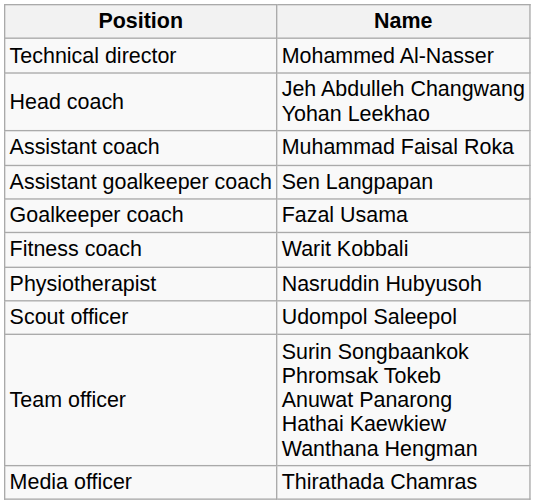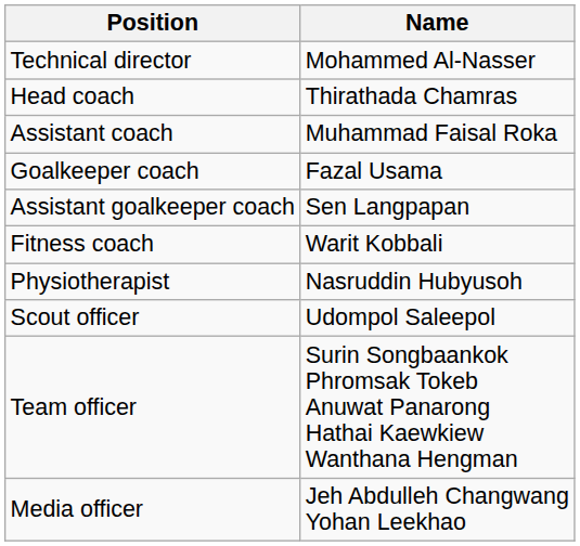Head coach | Name: Jeh Abdulleh Changwang Yohan Leekhao -> Thirathada Chamras
rows swapped: Goalkeeper coach <-> Assistant goalkeeper coach
Media officer | Name: Thirathada Chamras -> Jeh Abdulleh Changwang Yohan Leekhao
